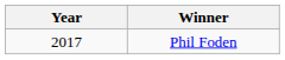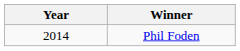Phil Foden | Year: 2017 -> 2014
